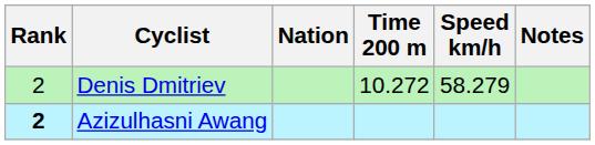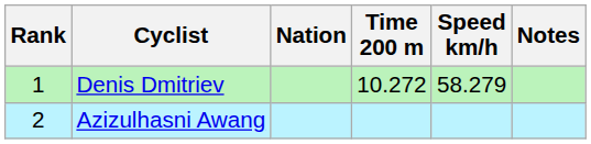Denis Dmitriev | Rank: 2 -> 1
Azizulhasni Awang | Rank: bold -> normal
